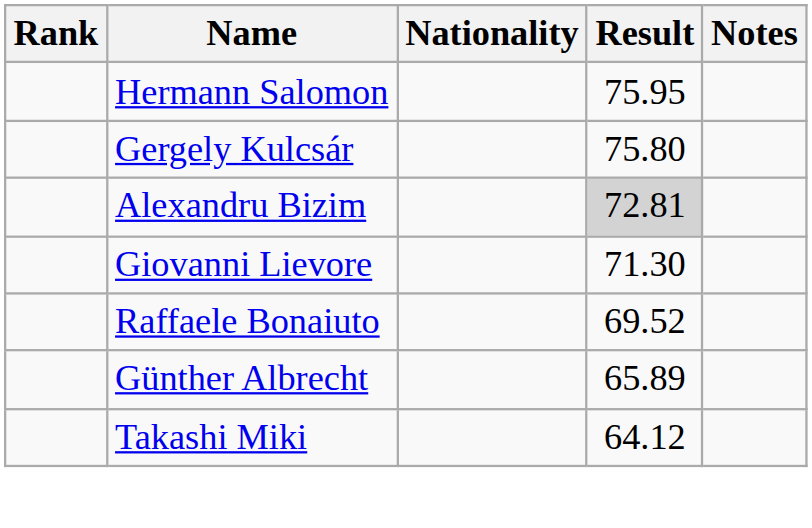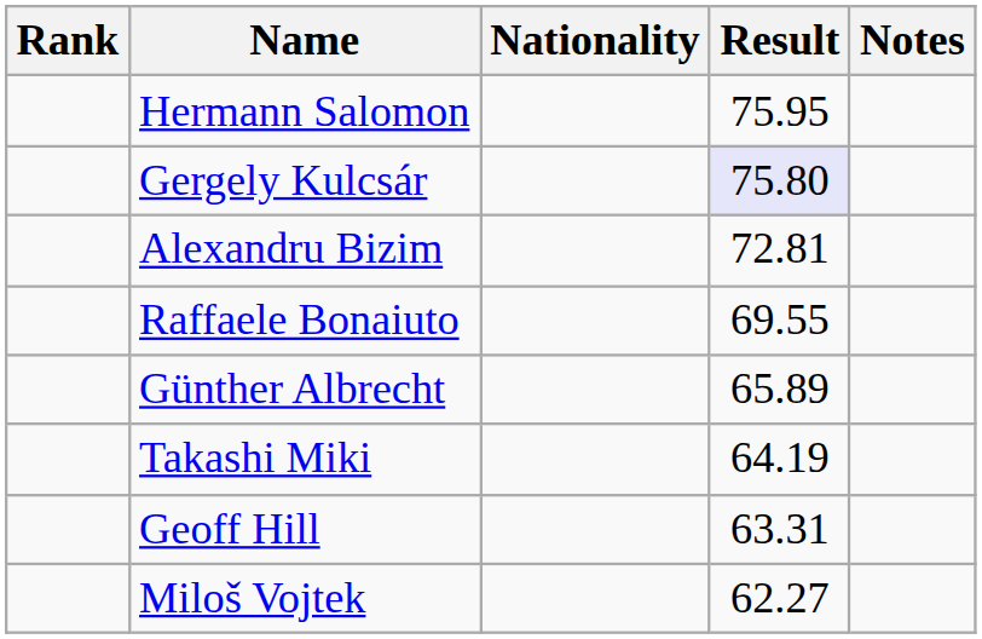Gergely Kulcsár | Result: no background -> lavender background
Alexandru Bizim | Result: lightgrey background -> no background
- row: Giovanni Lievore | 71.30
Raffaele Bonaiuto | Result: 69.52 -> 69.55
Takashi Miki | Result: 64.12 -> 64.19
+ row: Geoff Hill | 63.31
+ row: Miloš Vojtek | 62.27
